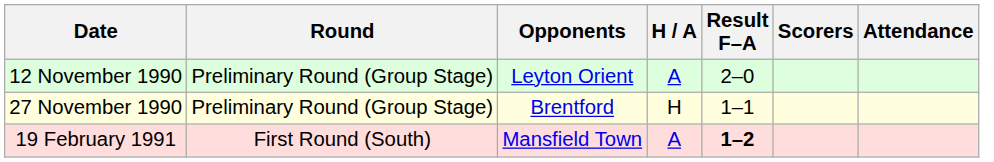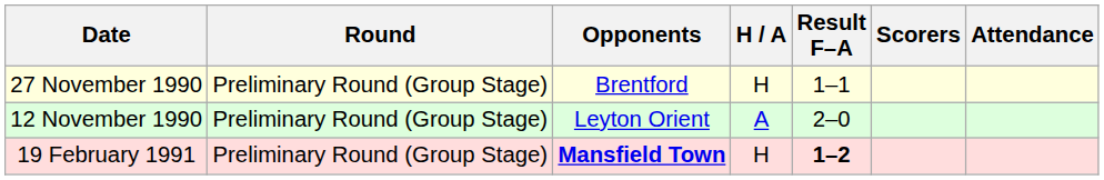rows swapped: 12 November 1990 <-> 27 November 1990
19 February 1991 | Round: First Round (South) -> Preliminary Round (Group Stage)
19 February 1991 | Opponents: normal -> bold
19 February 1991 | H / A: A -> H
